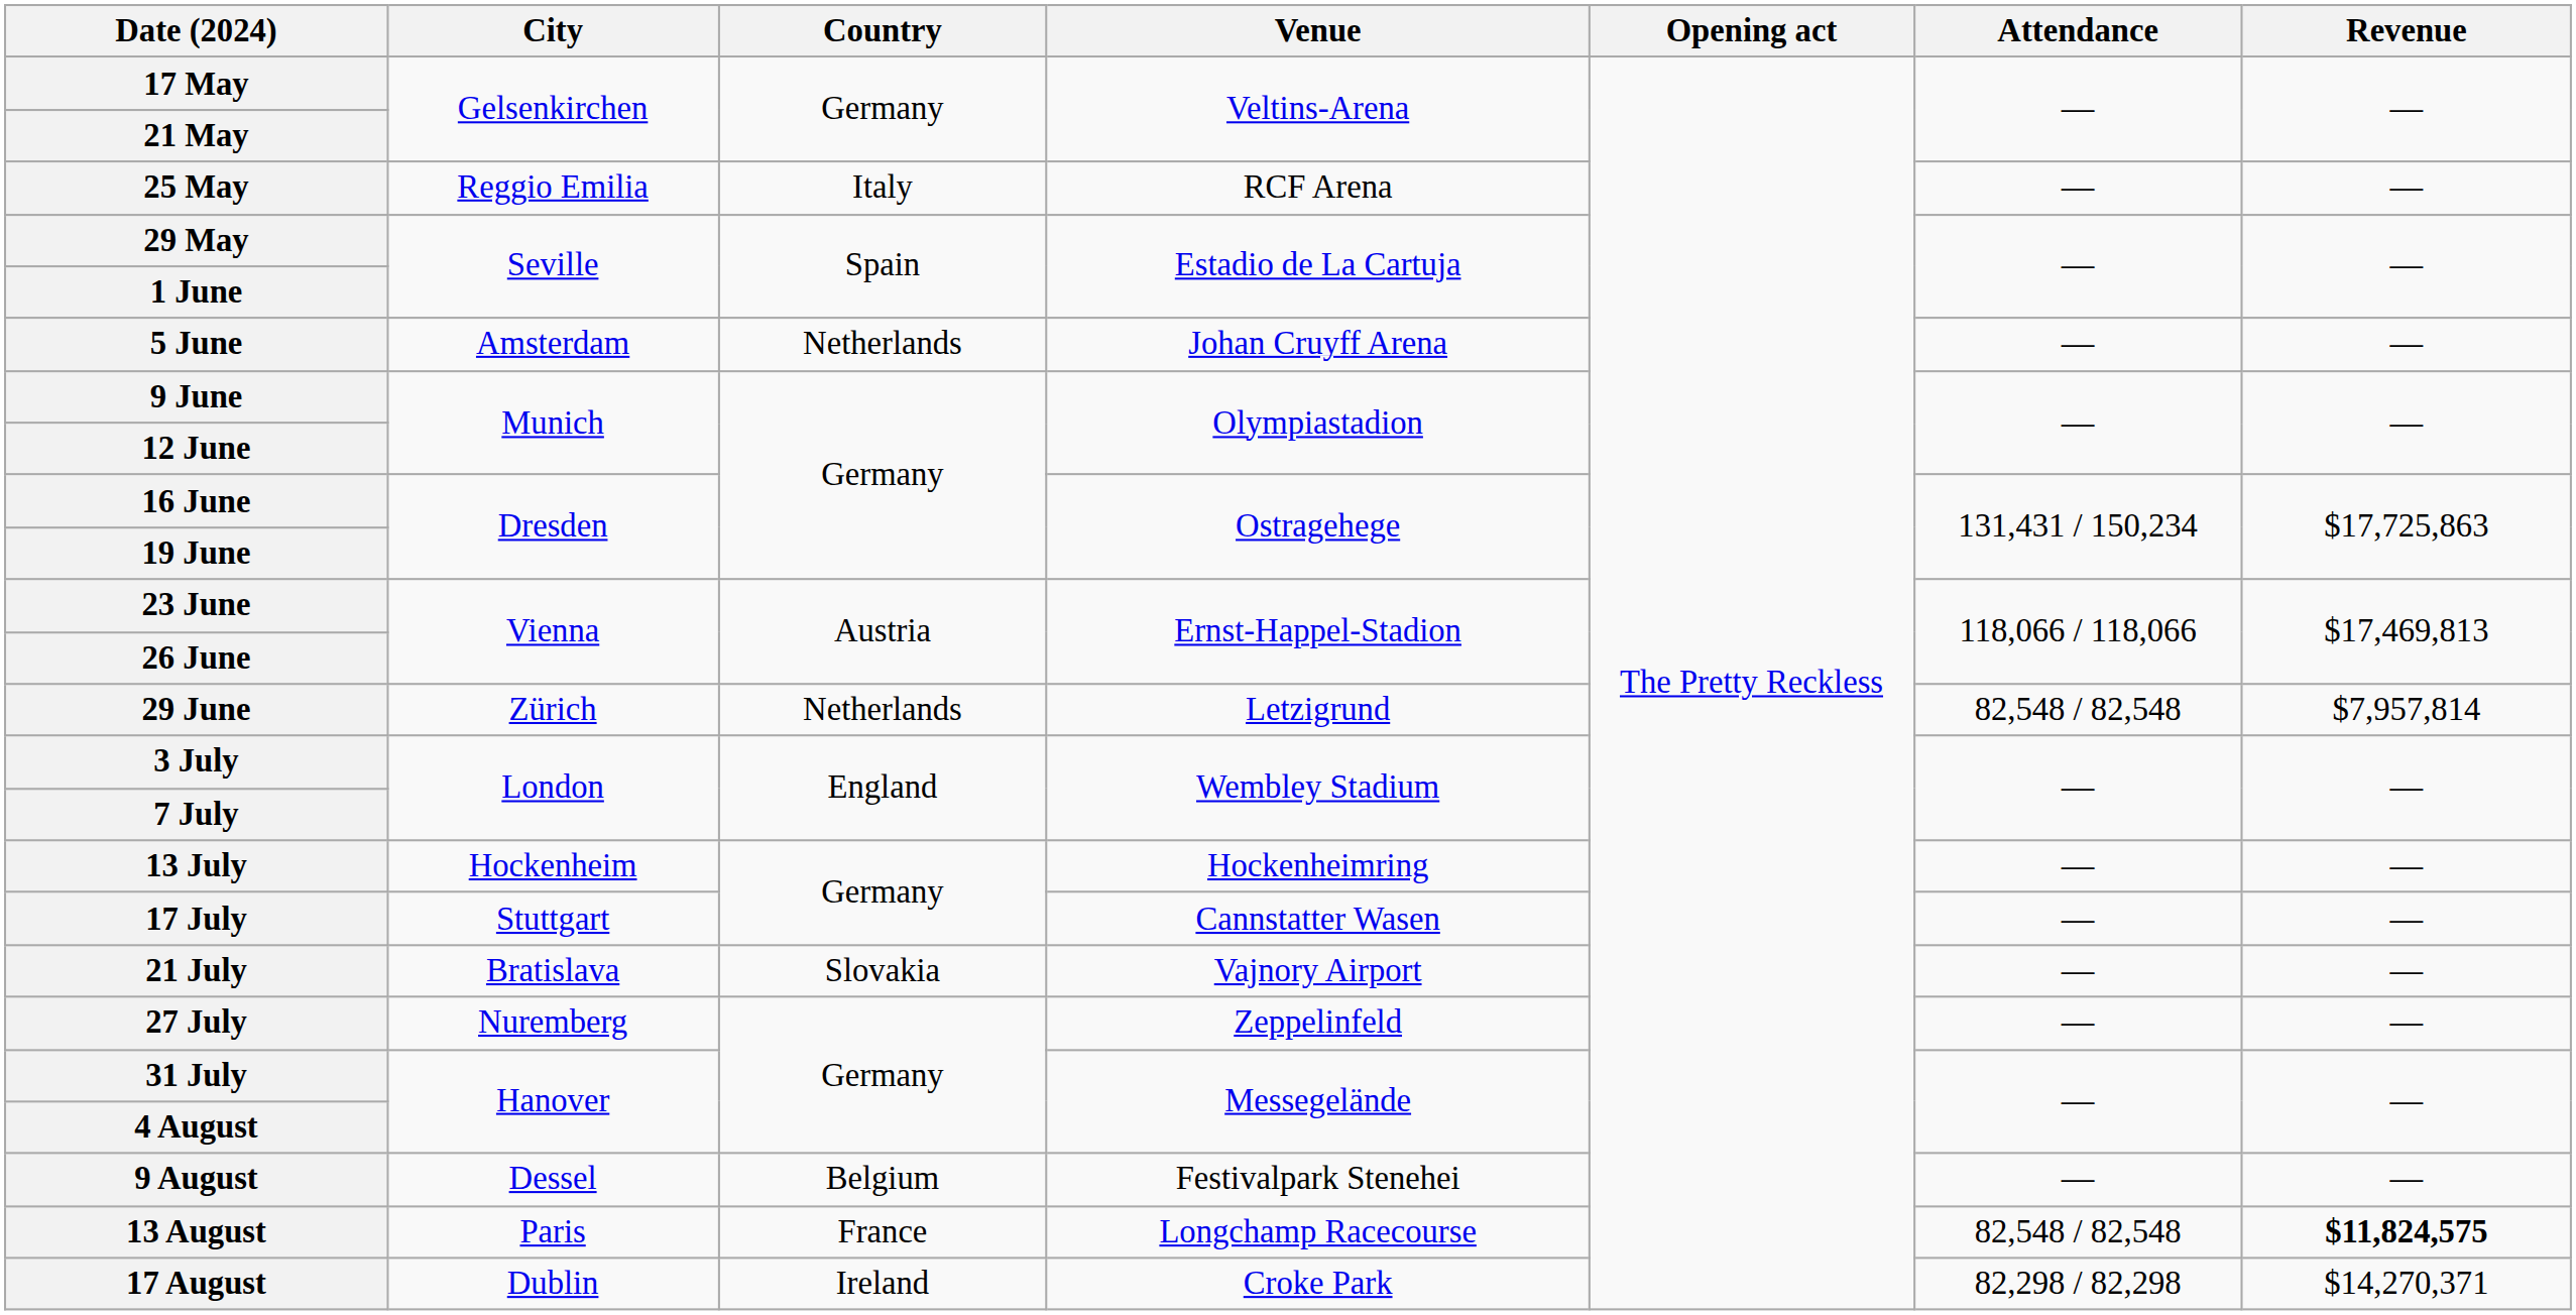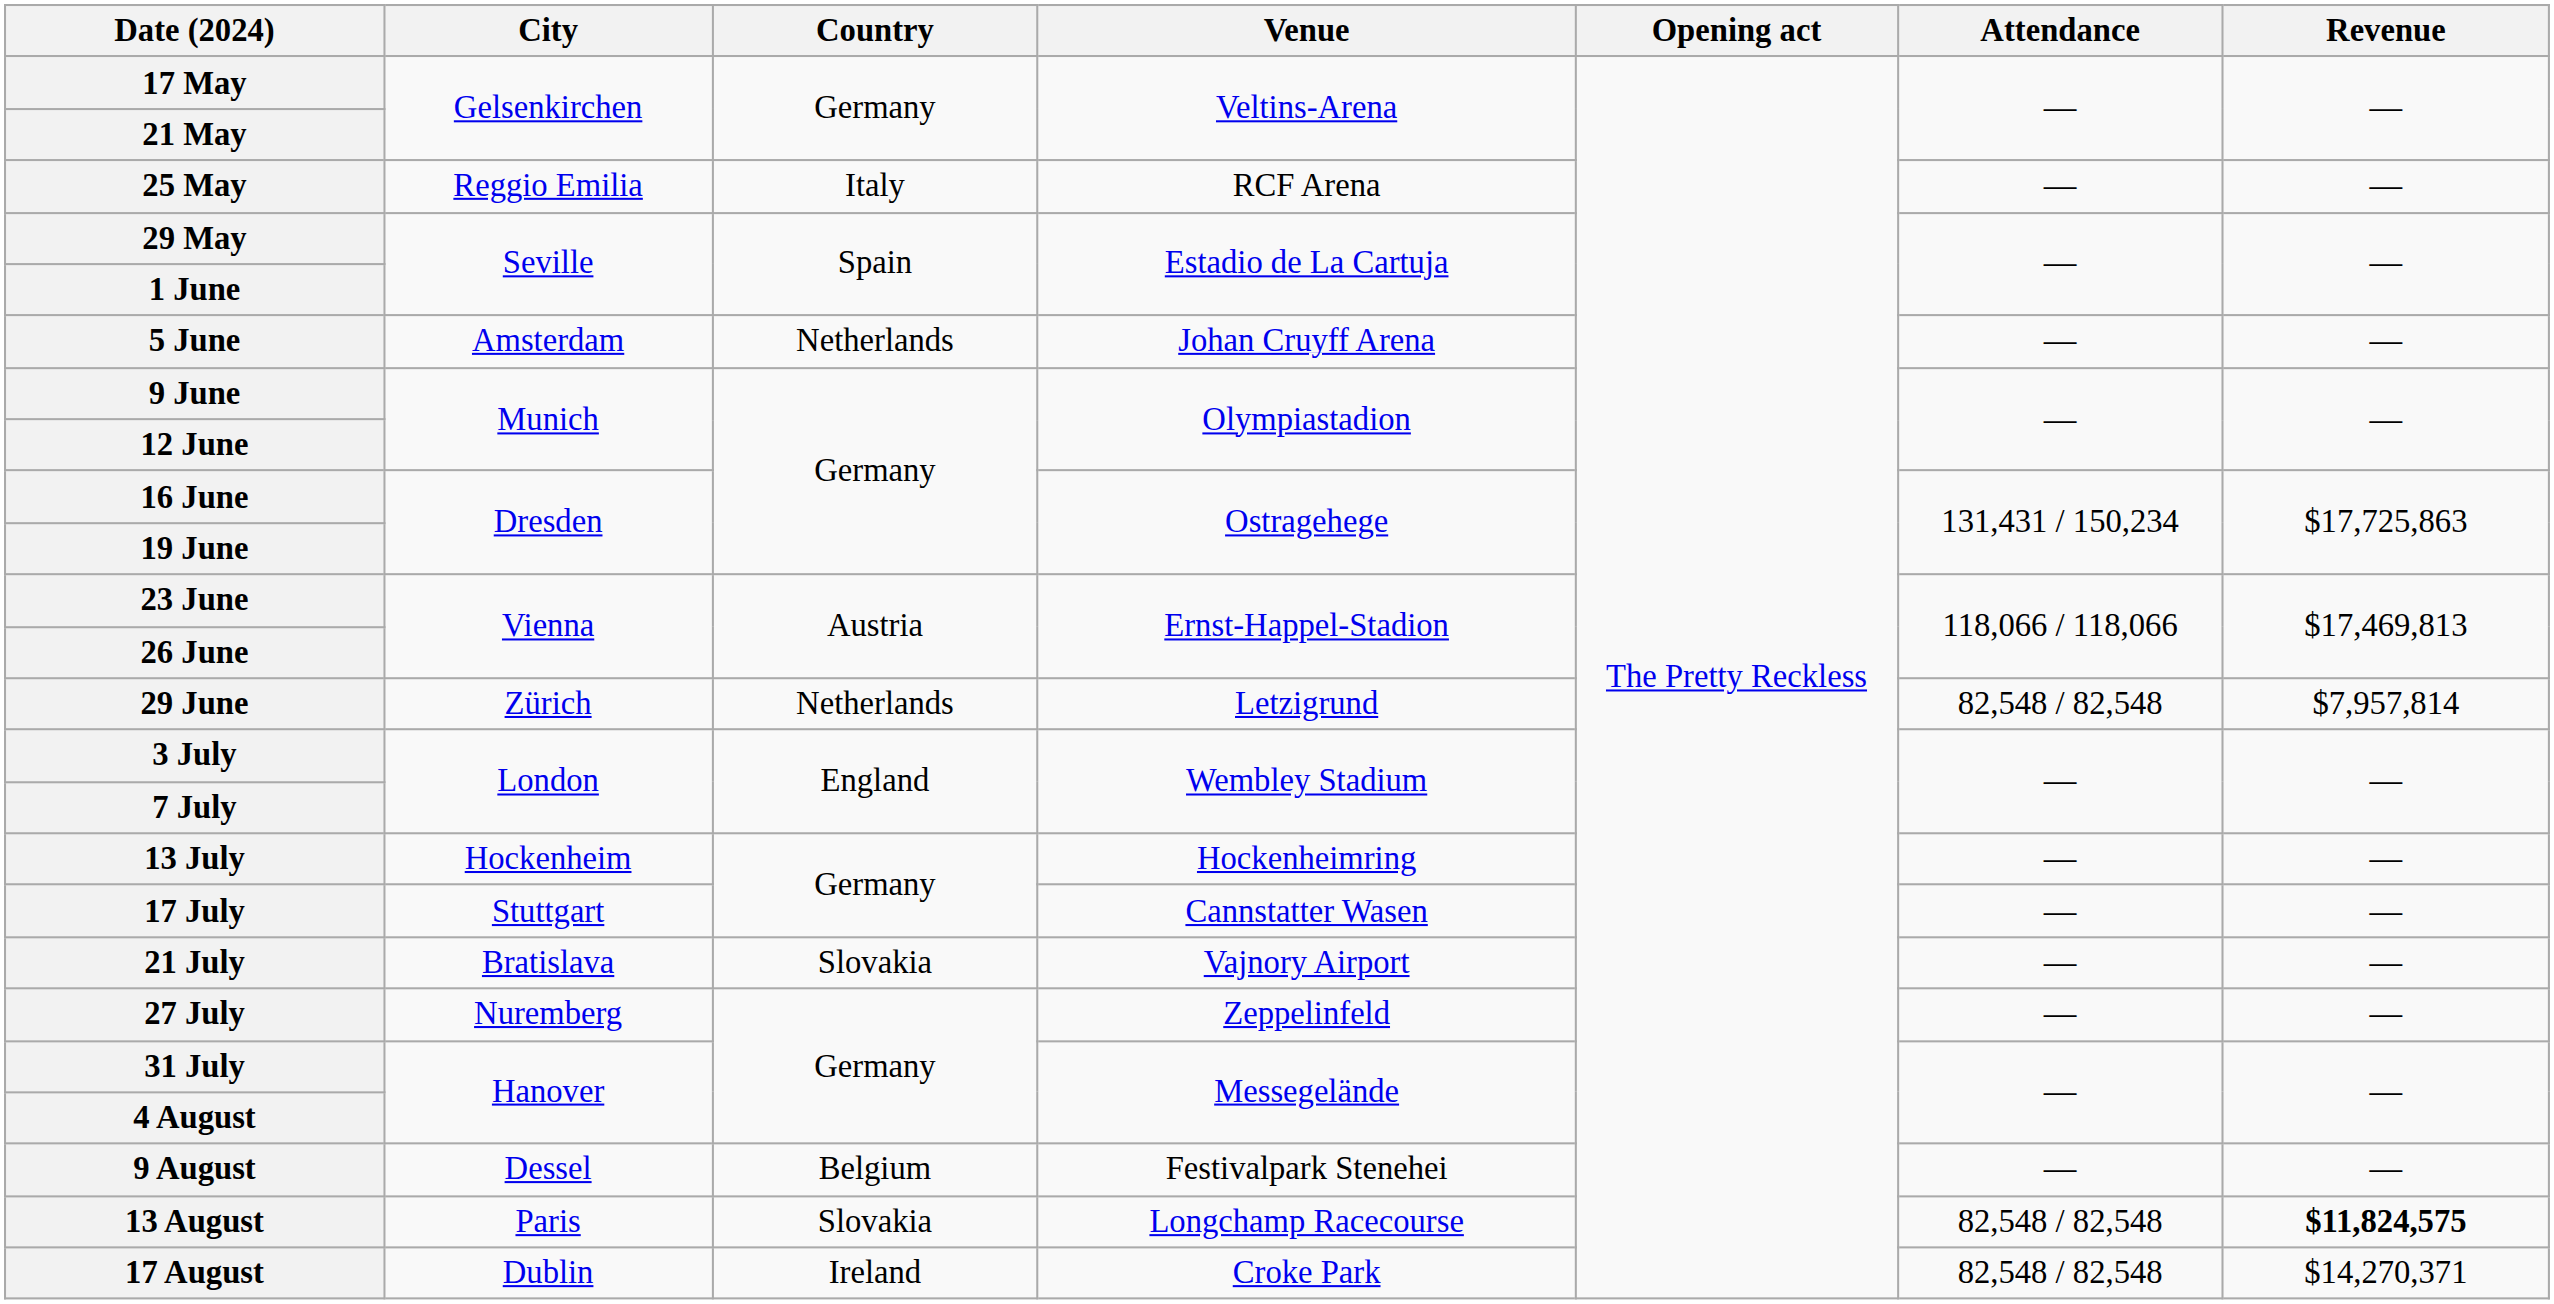13 August | Country: France -> Slovakia
17 August | Attendance: 82,298 / 82,298 -> 82,548 / 82,548
